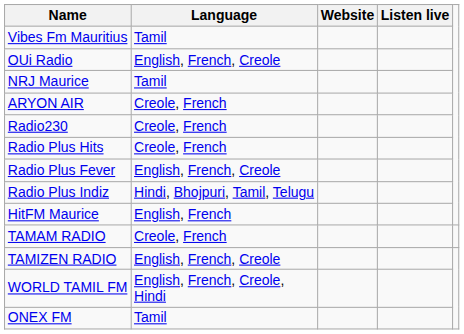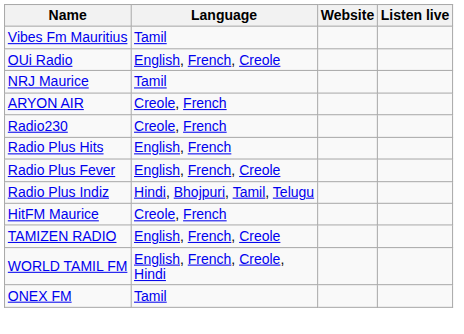Radio Plus Hits | Language: Creole, French -> English, French
HitFM Maurice | Language: English, French -> Creole, French
- row: TAMAM RADIO | Creole, French
